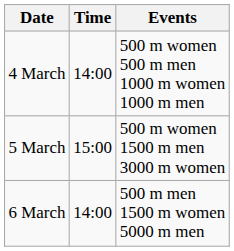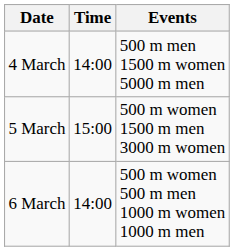4 March | Events: 500 m women 500 m men 1000 m women 1000 m men -> 500 m men 1500 m women 5000 m men
6 March | Events: 500 m men 1500 m women 5000 m men -> 500 m women 500 m men 1000 m women 1000 m men
